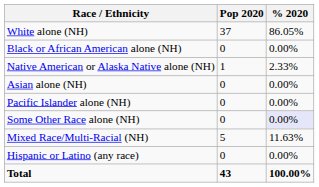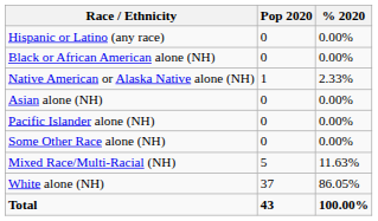rows swapped: White alone (NH) <-> Hispanic or Latino (any race)
Some Other Race alone (NH) | % 2020: lavender background -> no background
